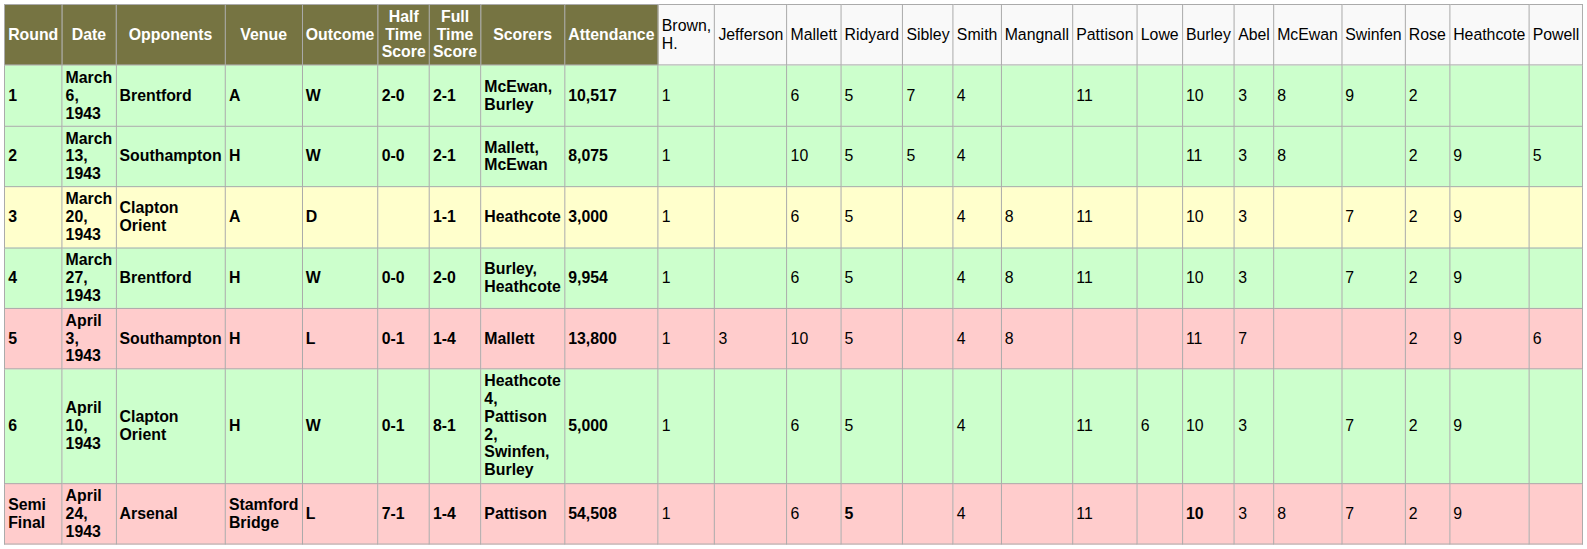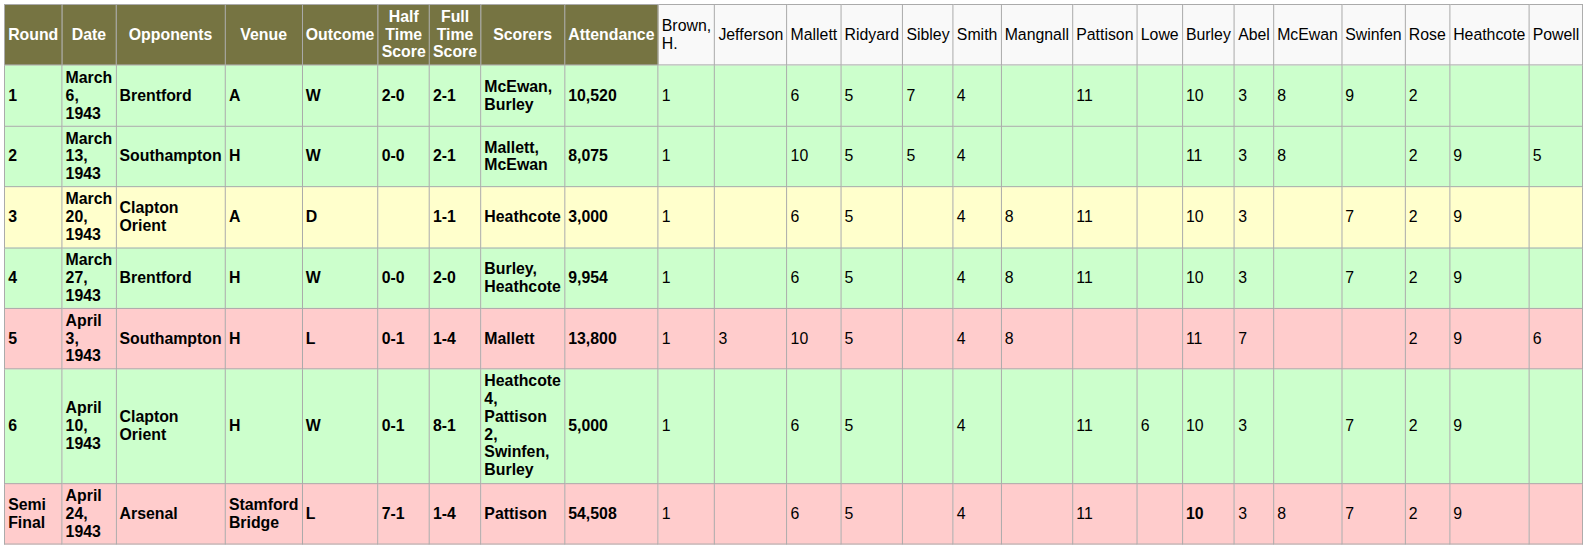March 6, 1943 | column 9: 10,517 -> 10,520
April 24, 1943 | column 13: bold -> normal
